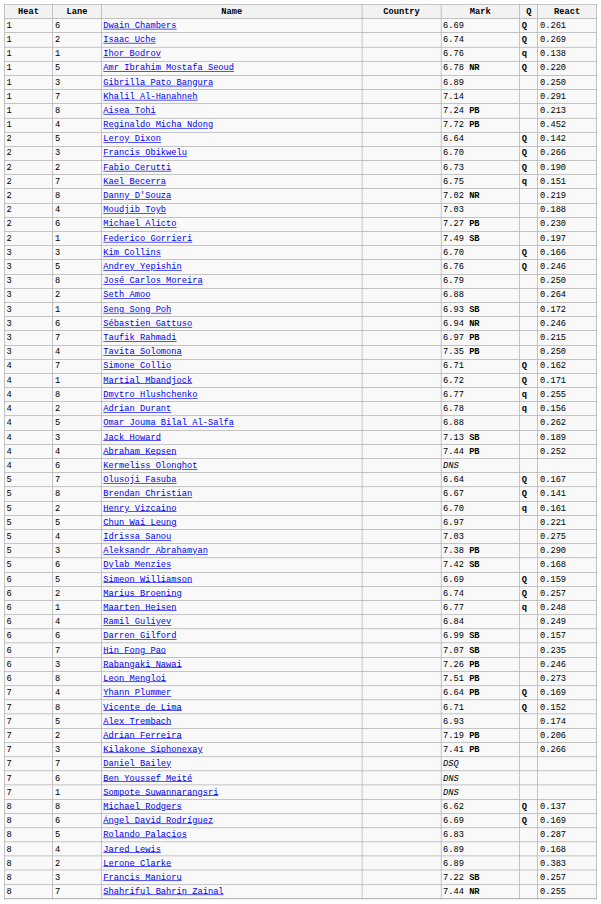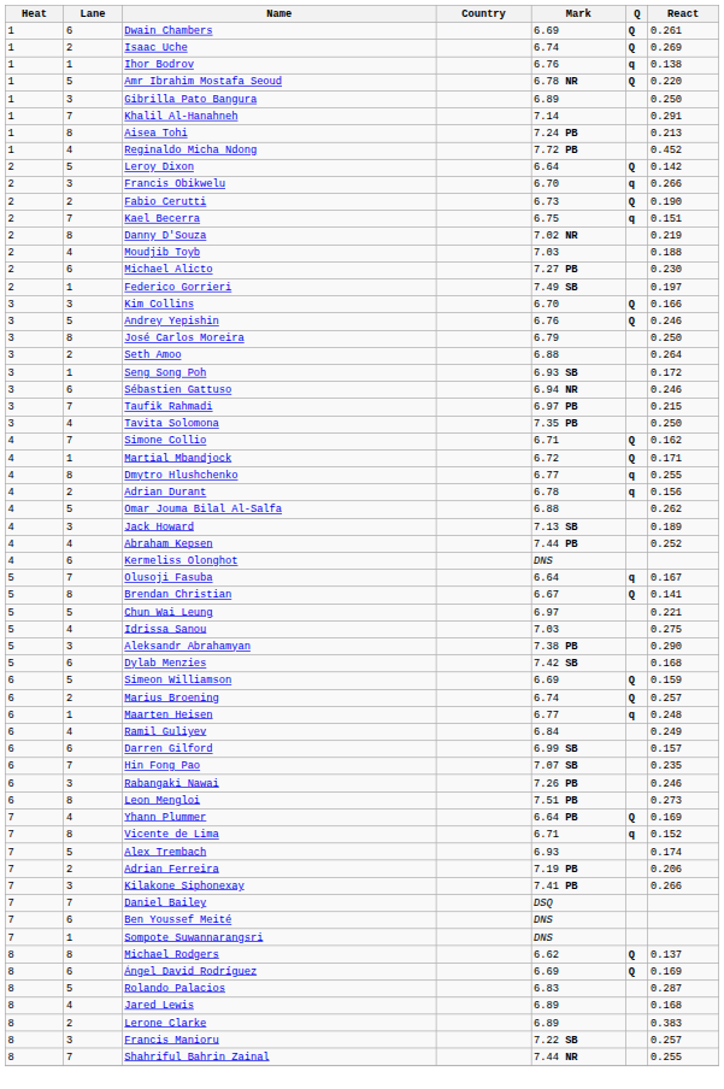Francis Obikwelu | Q: Q -> q
Olusoji Fasuba | Q: Q -> q
- row: 5 | 2 | Henry Vizcaino | 6.70 | q | 0.161
Vicente de Lima | Q: Q -> q
